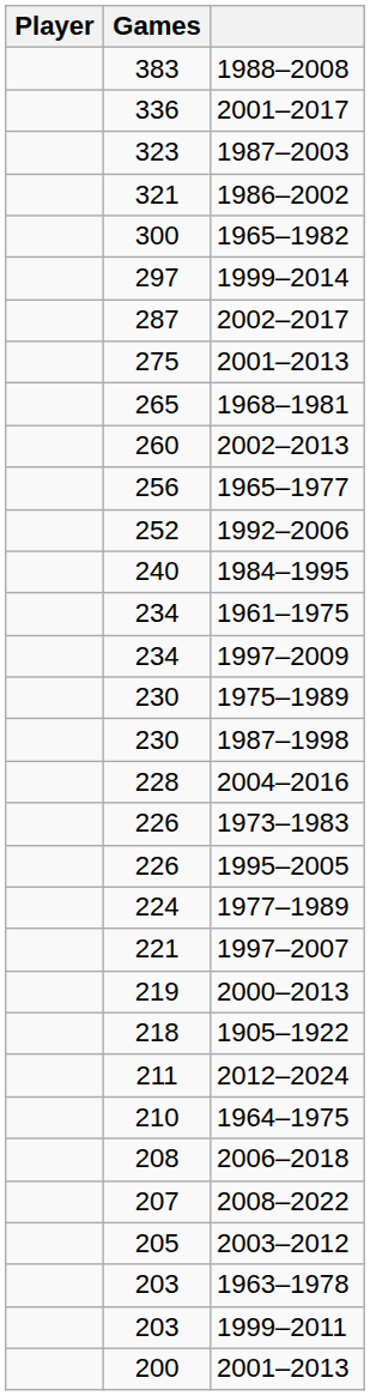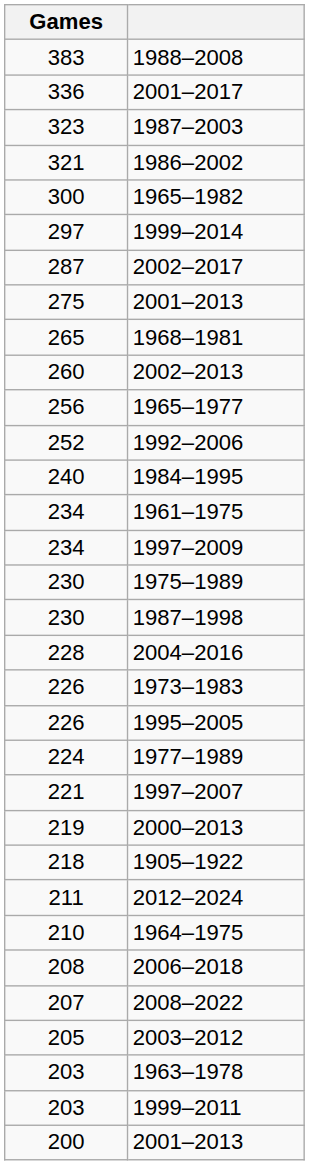- column: Player
